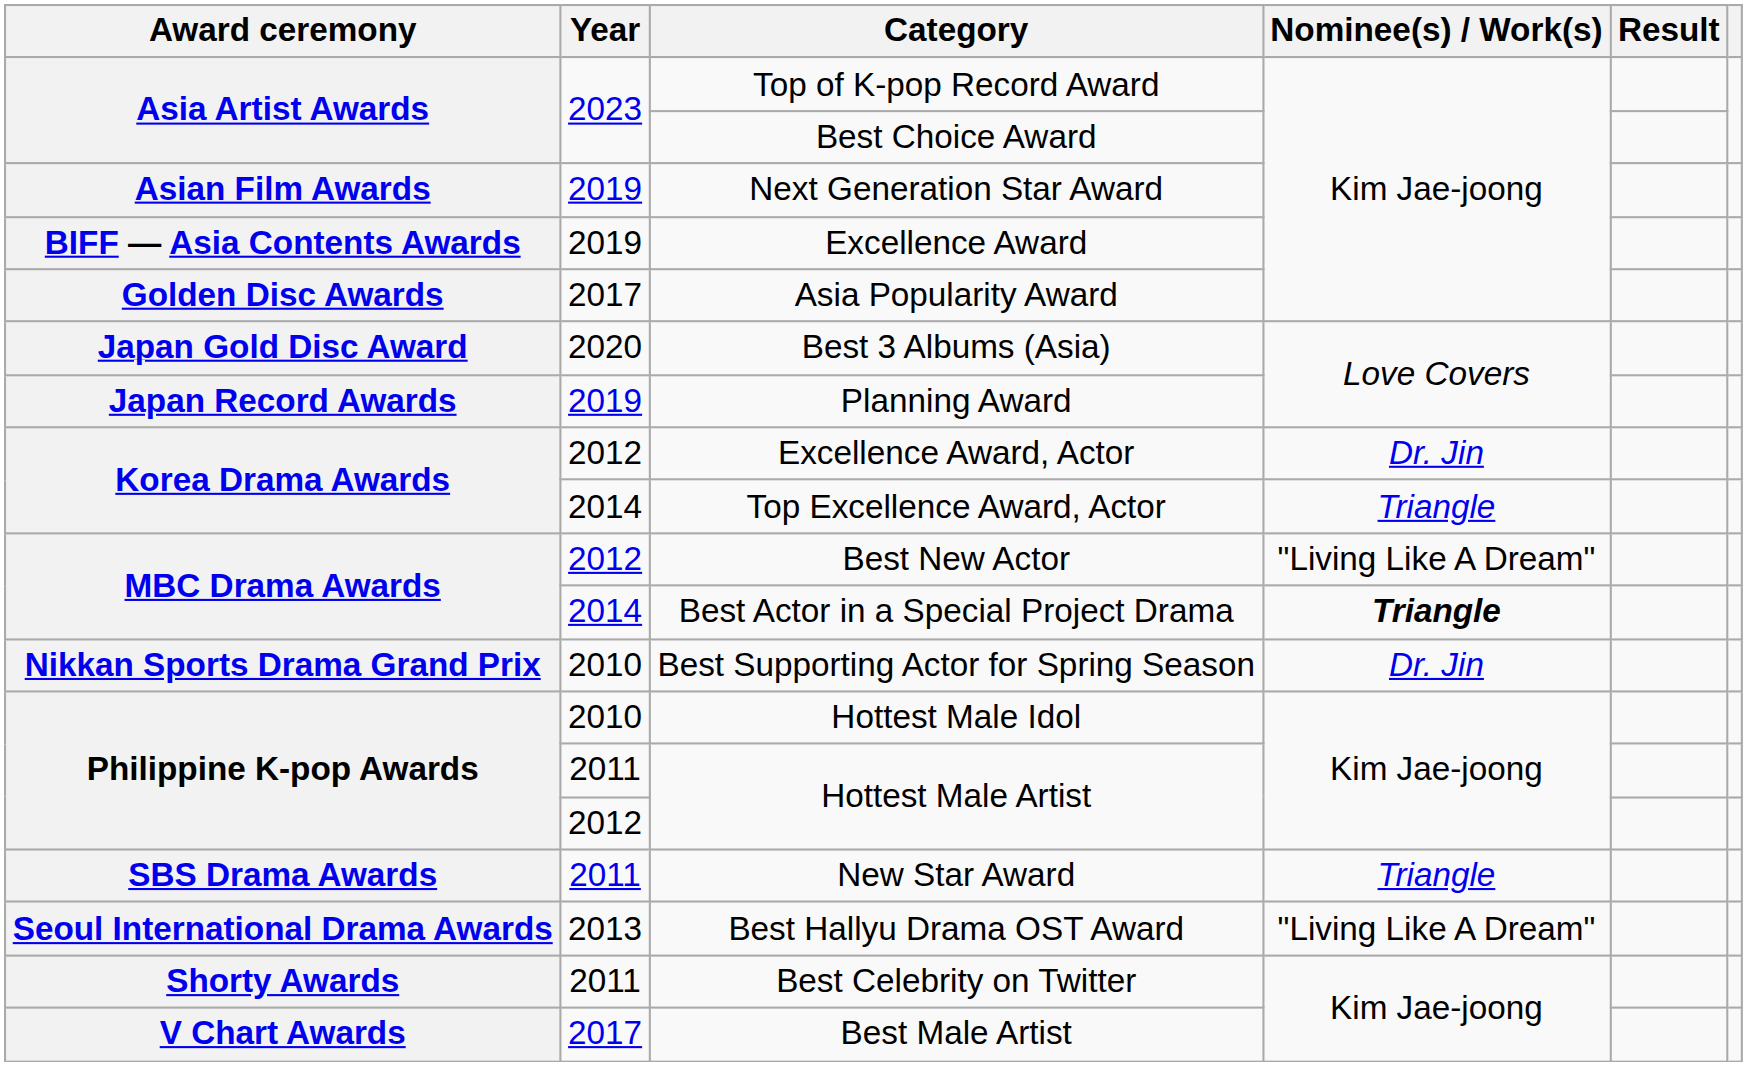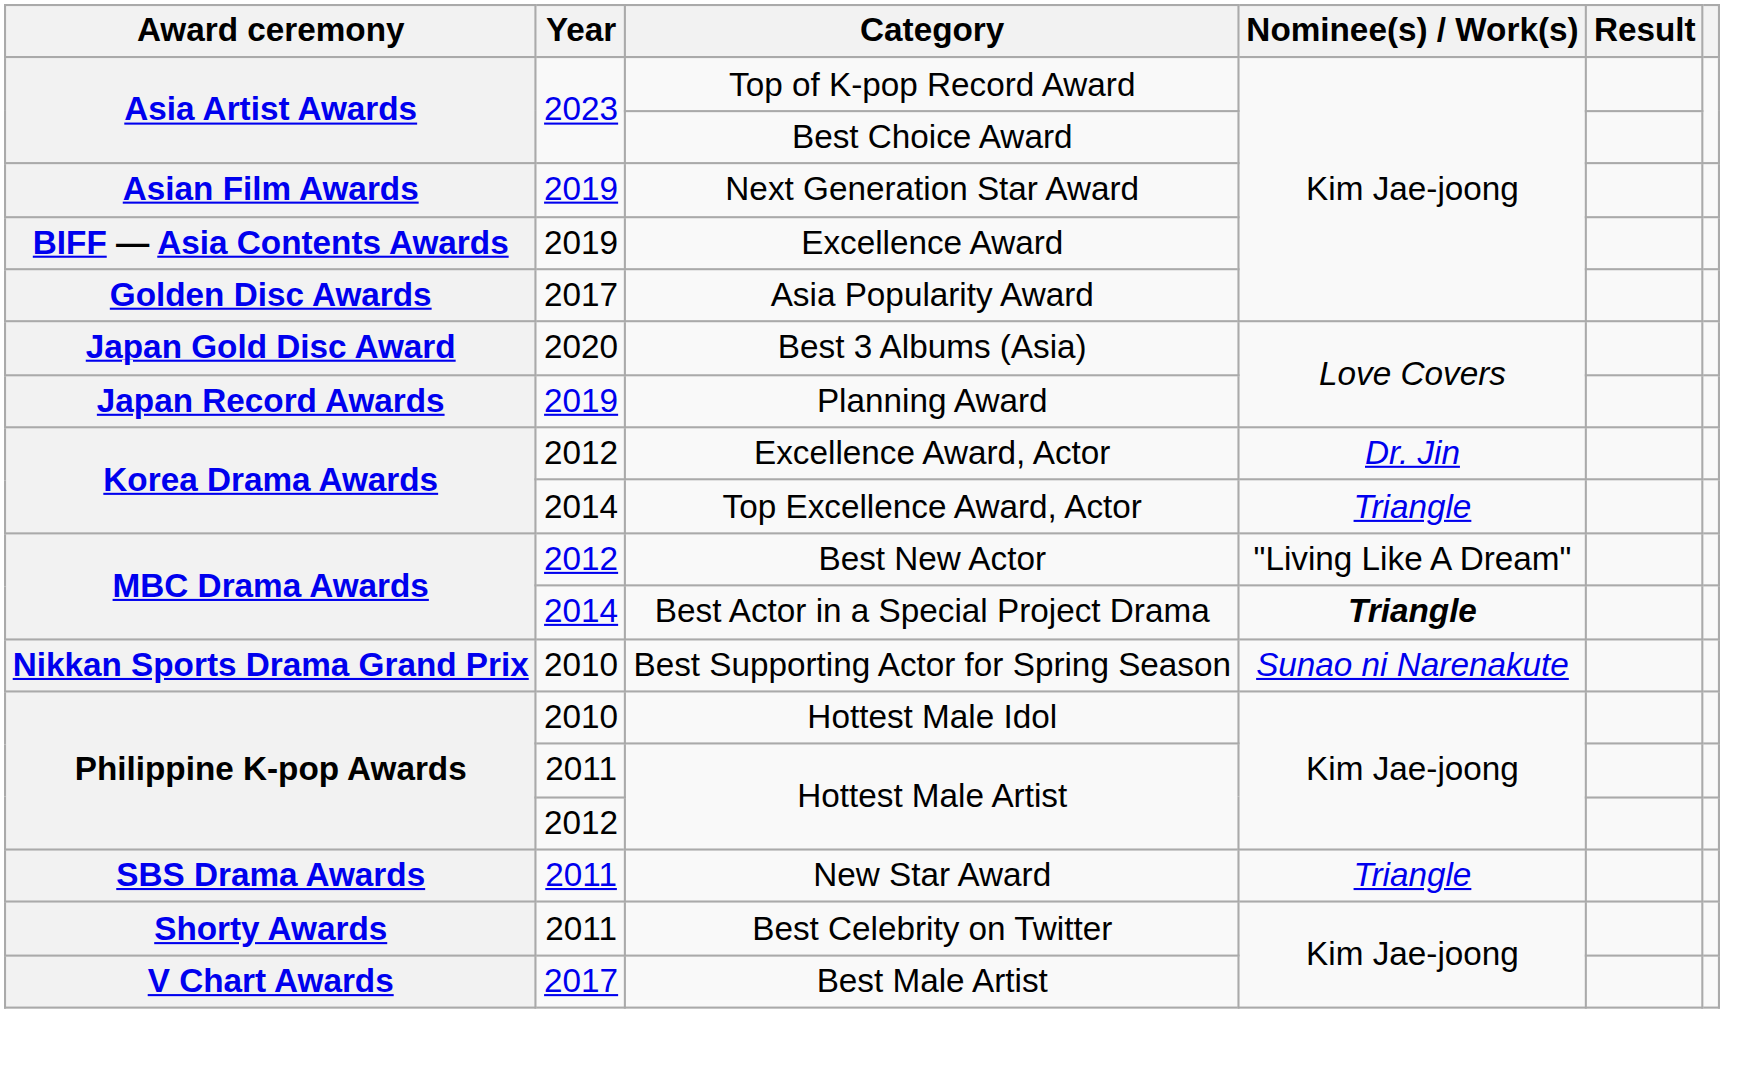Best Supporting Actor for Spring Season | Nominee(s) / Work(s): Dr. Jin -> Sunao ni Narenakute
- row: Seoul International Drama Awards | 2013 | Best Hallyu Drama OST Award | "Living Like A Dream"
